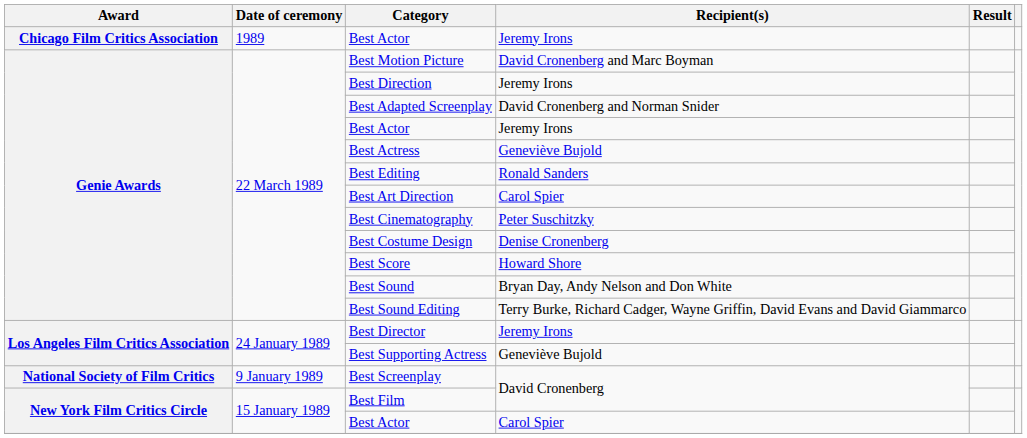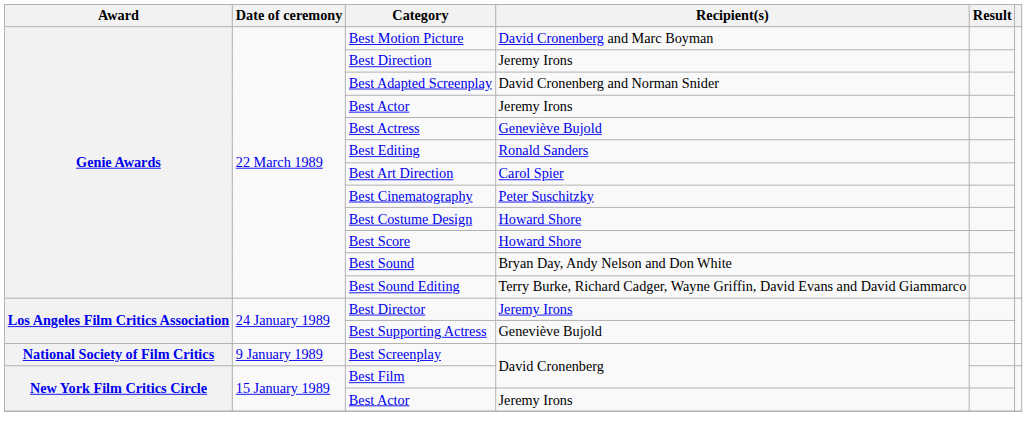- row: Chicago Film Critics Association | 1989 | Best Actor | Jeremy Irons
Best Costume Design | Recipient(s): Denise Cronenberg -> Howard Shore
New York Film Critics Circle / Best Actor | Recipient(s): Carol Spier -> Jeremy Irons
